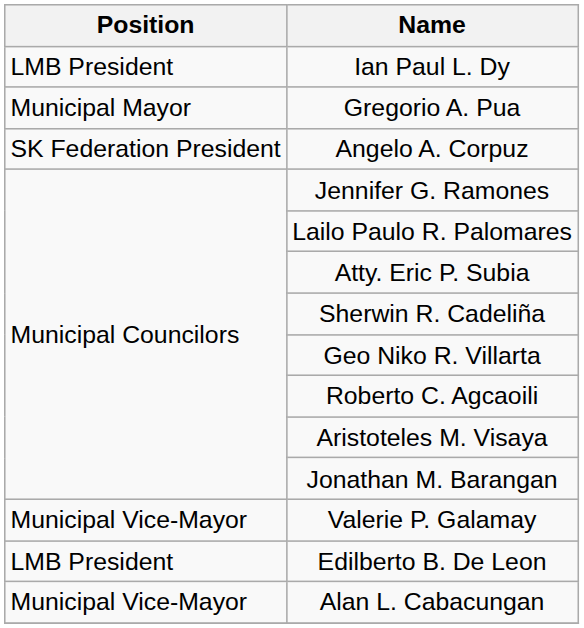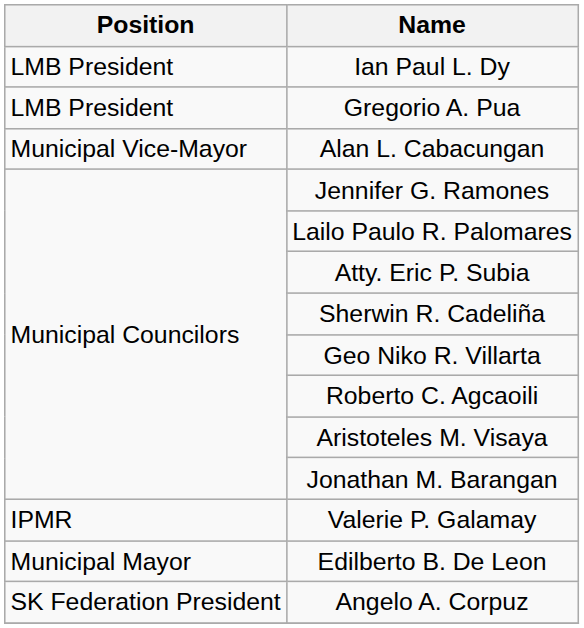Gregorio A. Pua | Position: Municipal Mayor -> LMB President
rows swapped: Alan L. Cabacungan <-> Angelo A. Corpuz
Valerie P. Galamay | Position: Municipal Vice-Mayor -> IPMR
Edilberto B. De Leon | Position: LMB President -> Municipal Mayor
